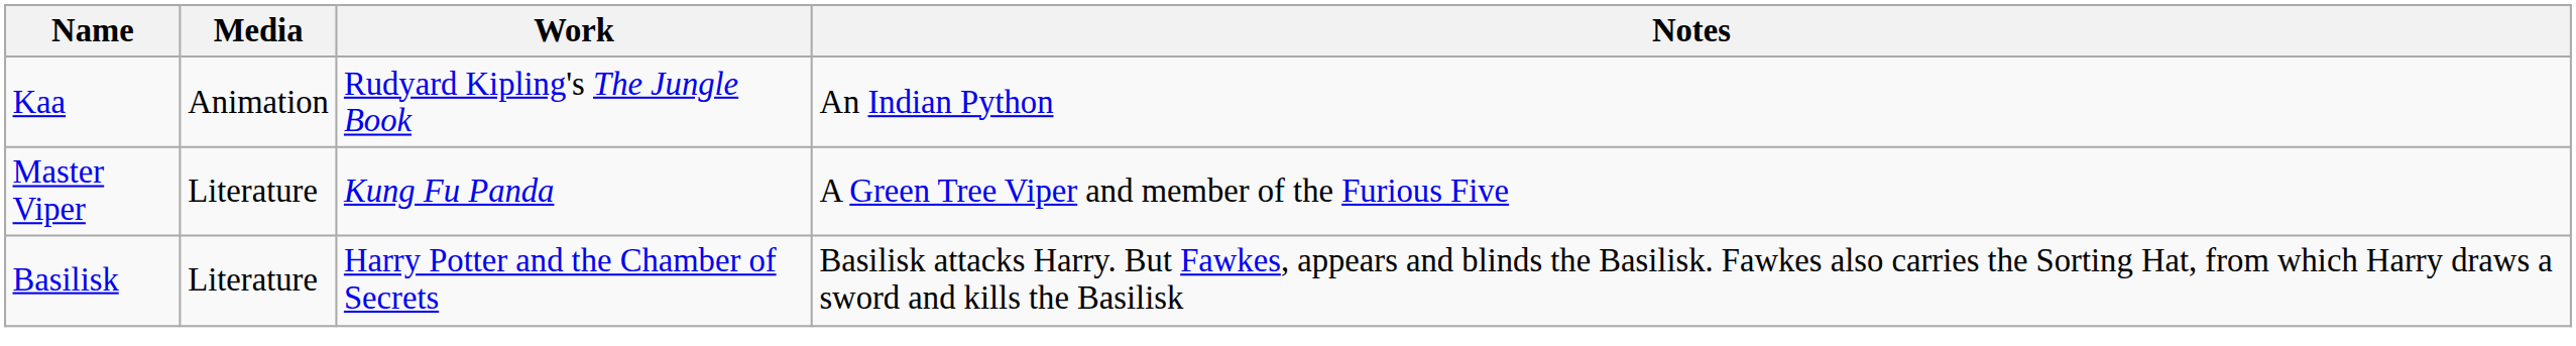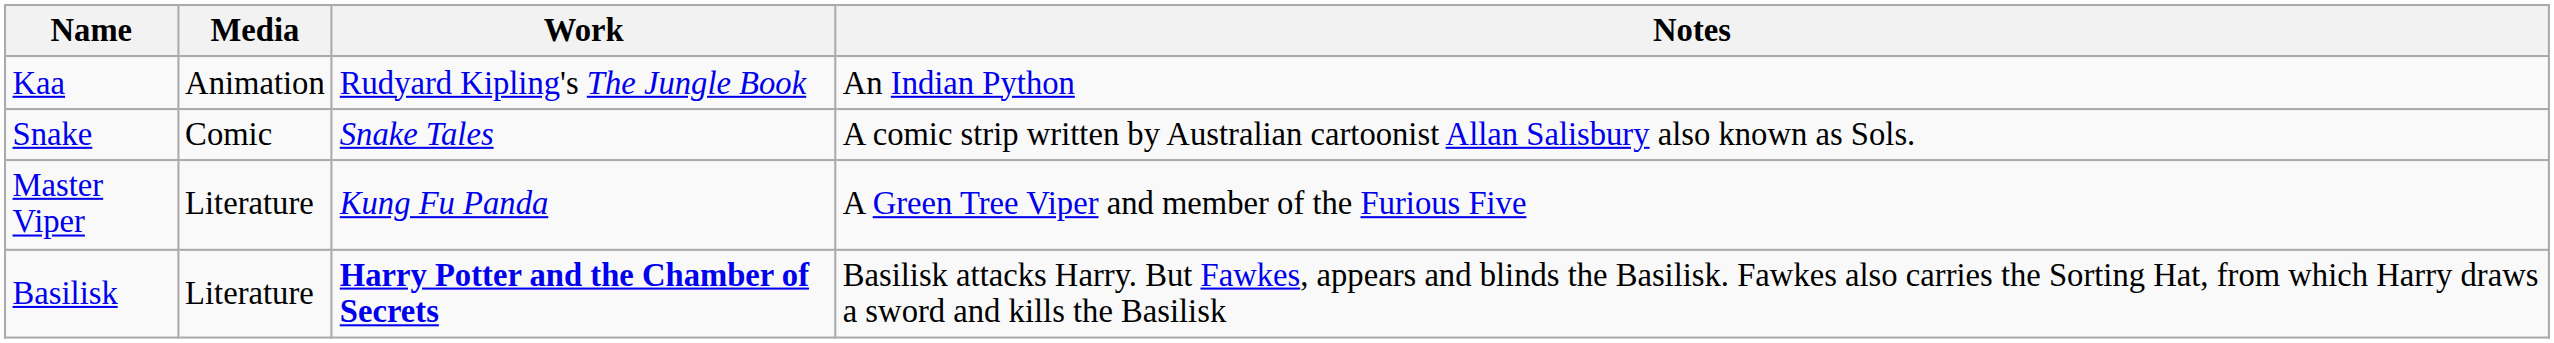+ row: Snake | Comic | Snake Tales | A comic strip written by Australian cartoonist Allan Salisbury also known as Sols.
Basilisk | Work: normal -> bold
